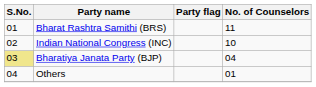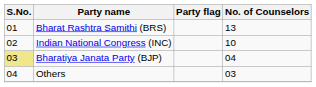Bharat Rashtra Samithi (BRS) | No. of Counselors: 11 -> 13
Others | No. of Counselors: 01 -> 03
